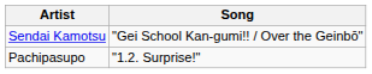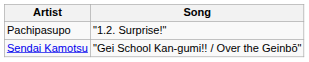rows swapped: Sendai Kamotsu <-> Pachipasupo
